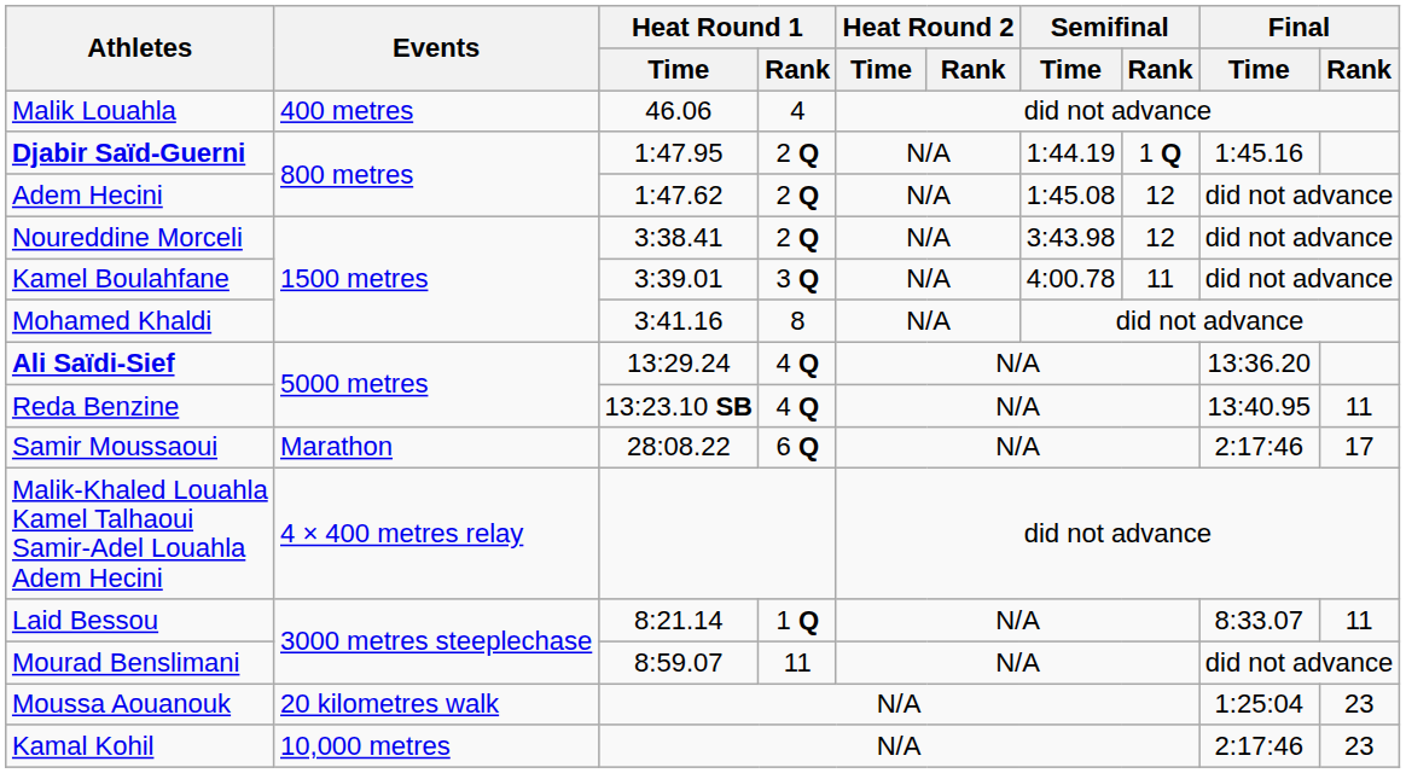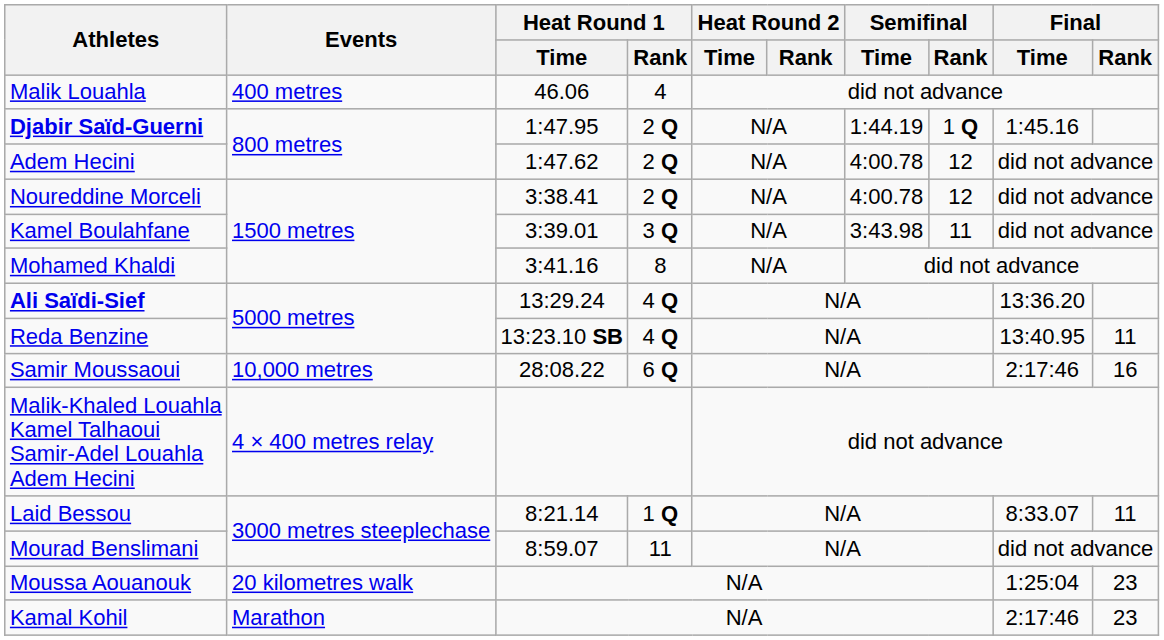Adem Hecini | Semifinal / Time: 1:45.08 -> 4:00.78
Noureddine Morceli | Semifinal / Time: 3:43.98 -> 4:00.78
Kamel Boulahfane | Semifinal / Time: 4:00.78 -> 3:43.98
Samir Moussaoui | Events: Marathon -> 10,000 metres
Samir Moussaoui | Final / Rank: 17 -> 16
Kamal Kohil | Events: 10,000 metres -> Marathon
